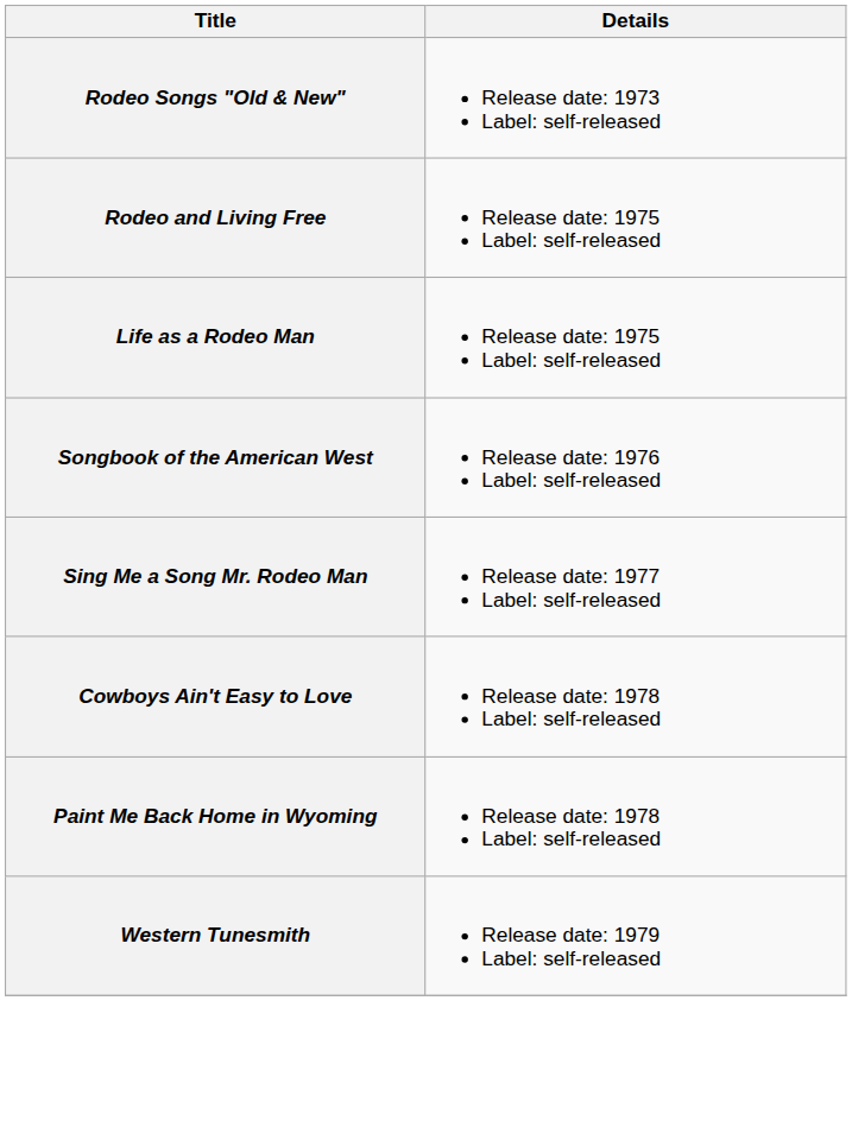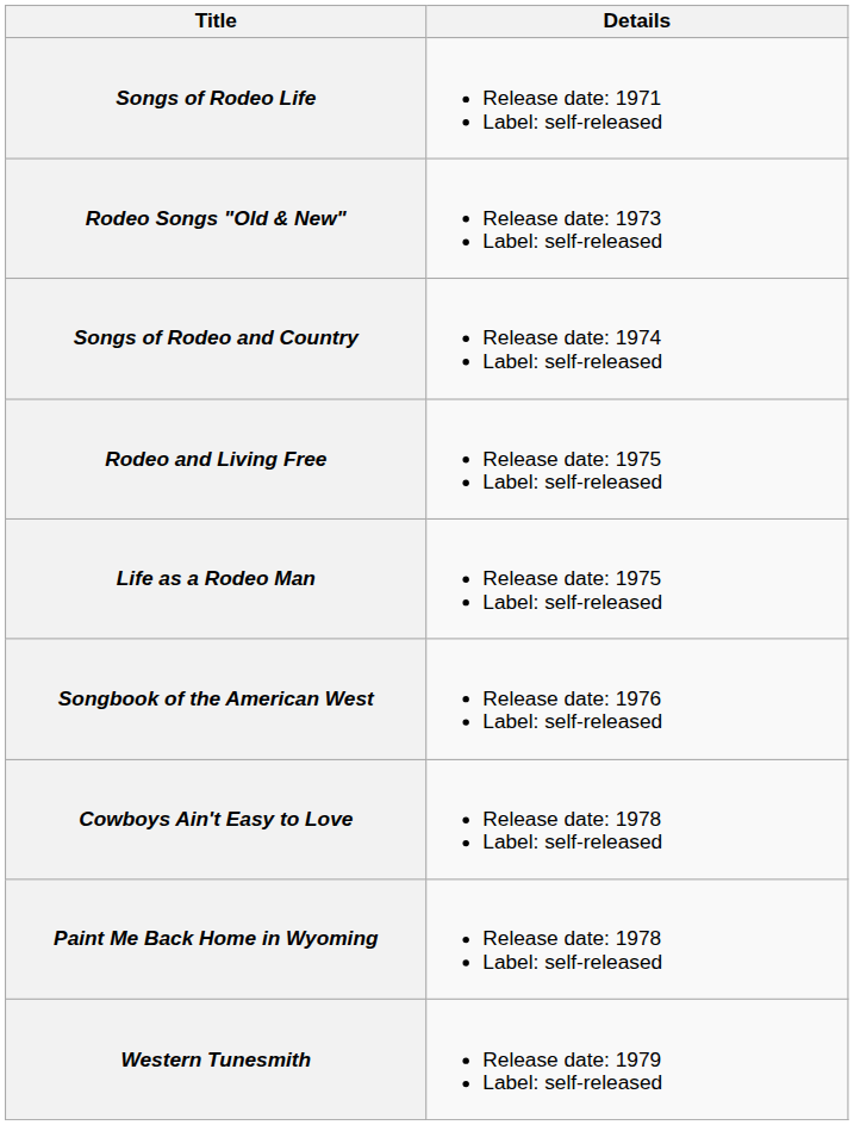+ row: Songs of Rodeo Life | Release date: 1971 Label: self-released
+ row: Songs of Rodeo and Country | Release date: 1974 Label: self-released
- row: Sing Me a Song Mr. Rodeo Man | Release date: 1977 Label: self-released
